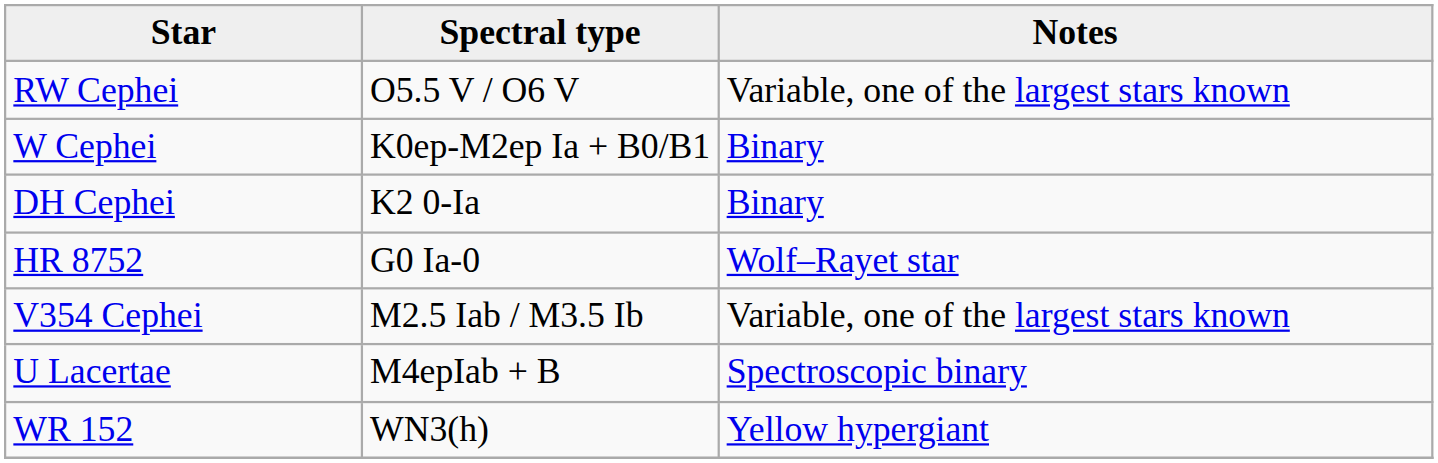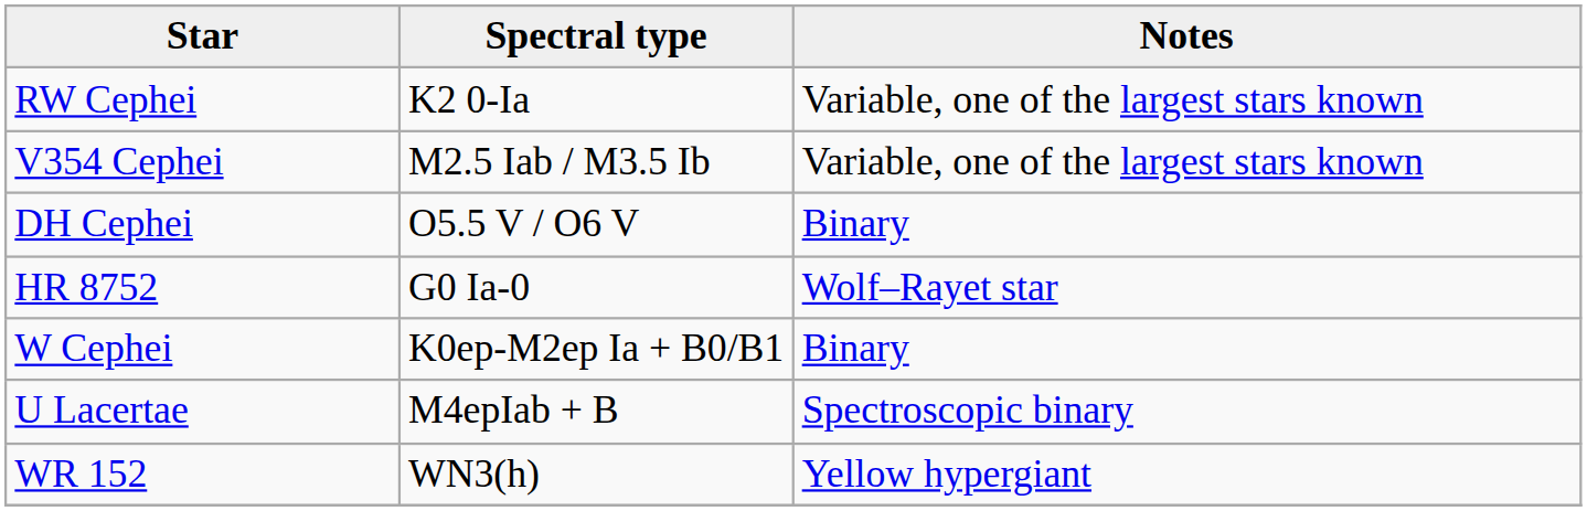RW Cephei | Spectral type: O5.5 V / O6 V -> K2 0-Ia
rows swapped: V354 Cephei <-> W Cephei
DH Cephei | Spectral type: K2 0-Ia -> O5.5 V / O6 V
